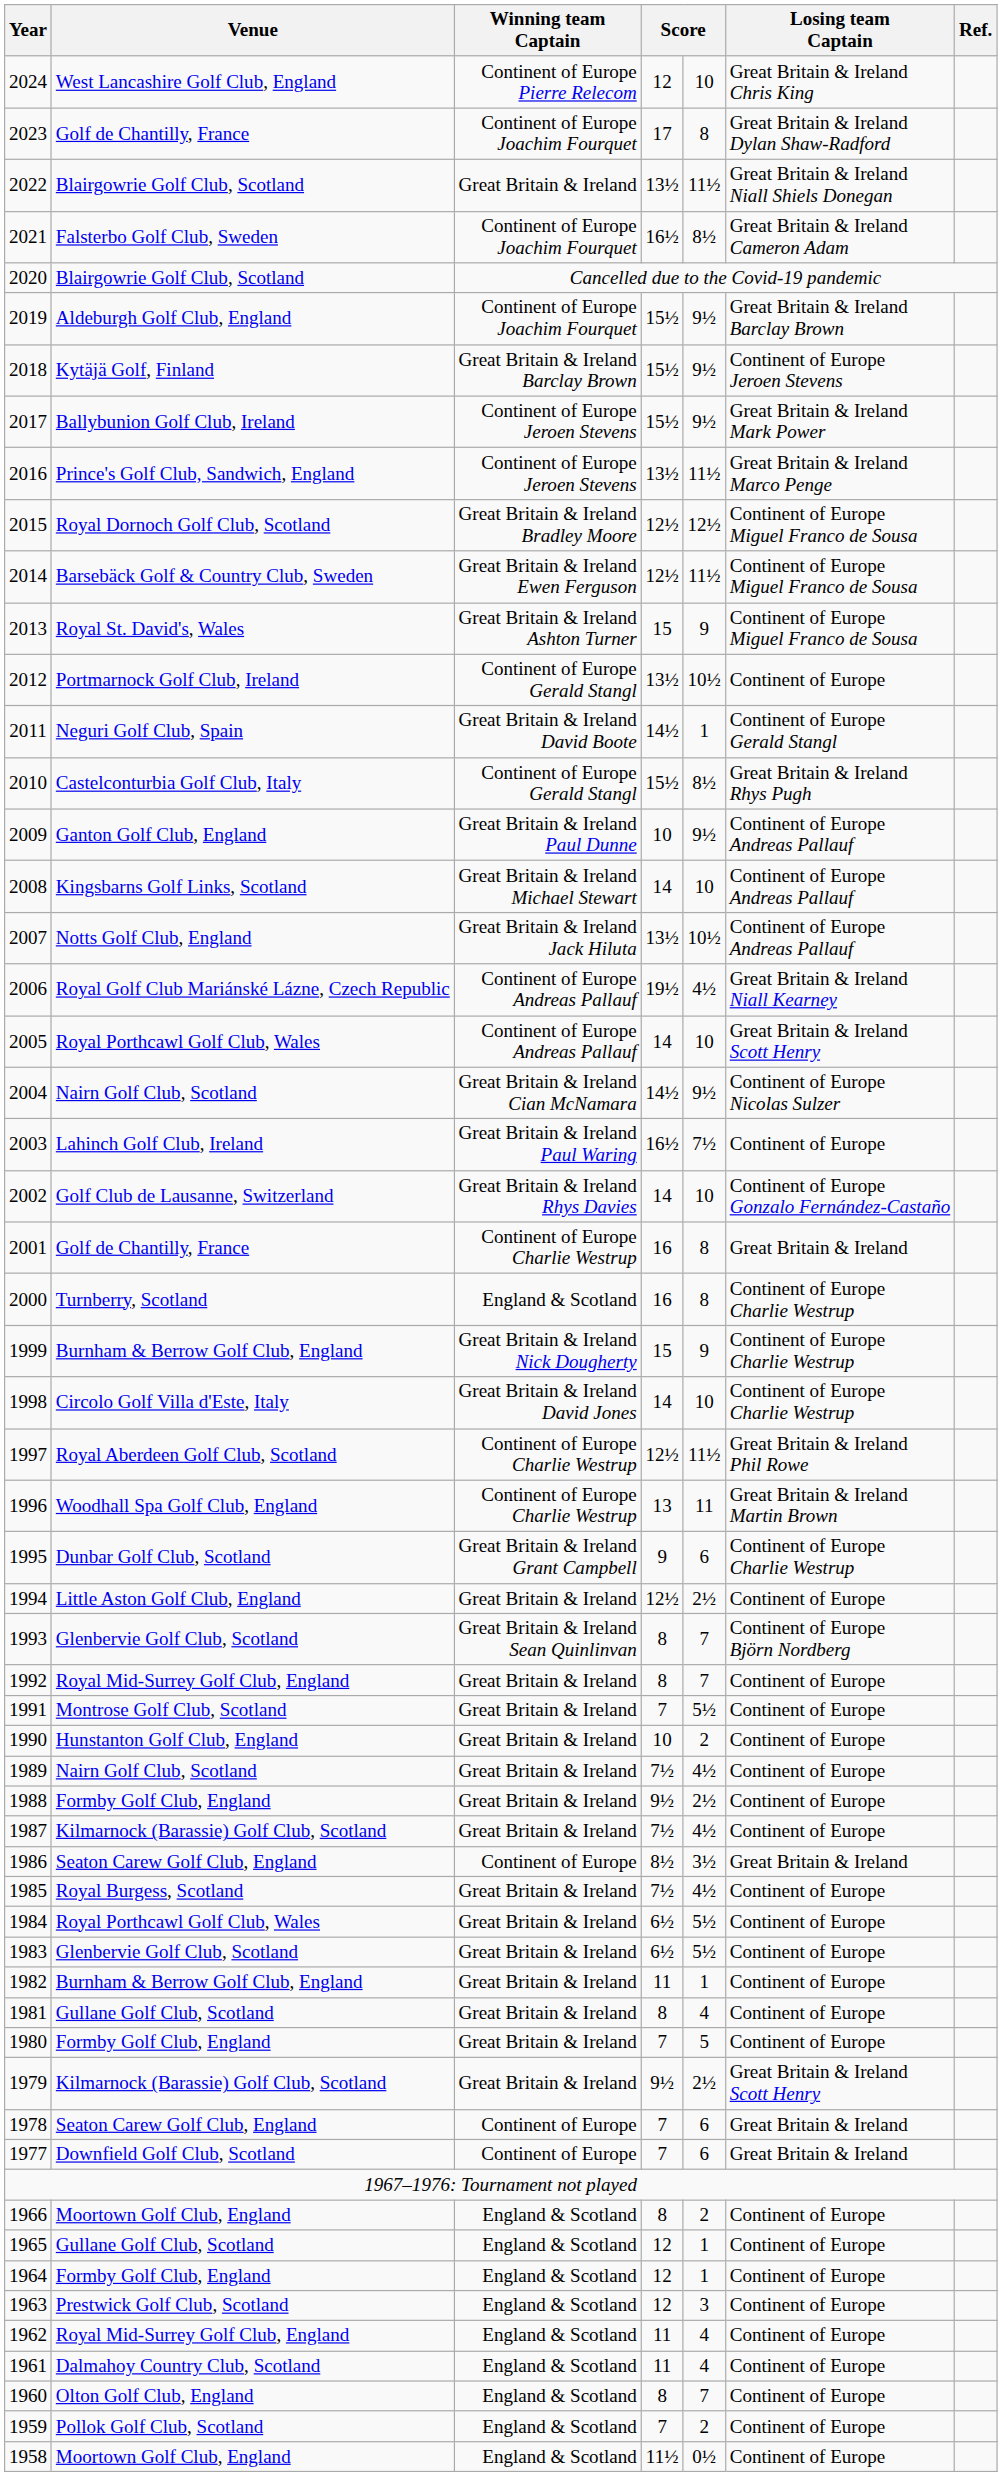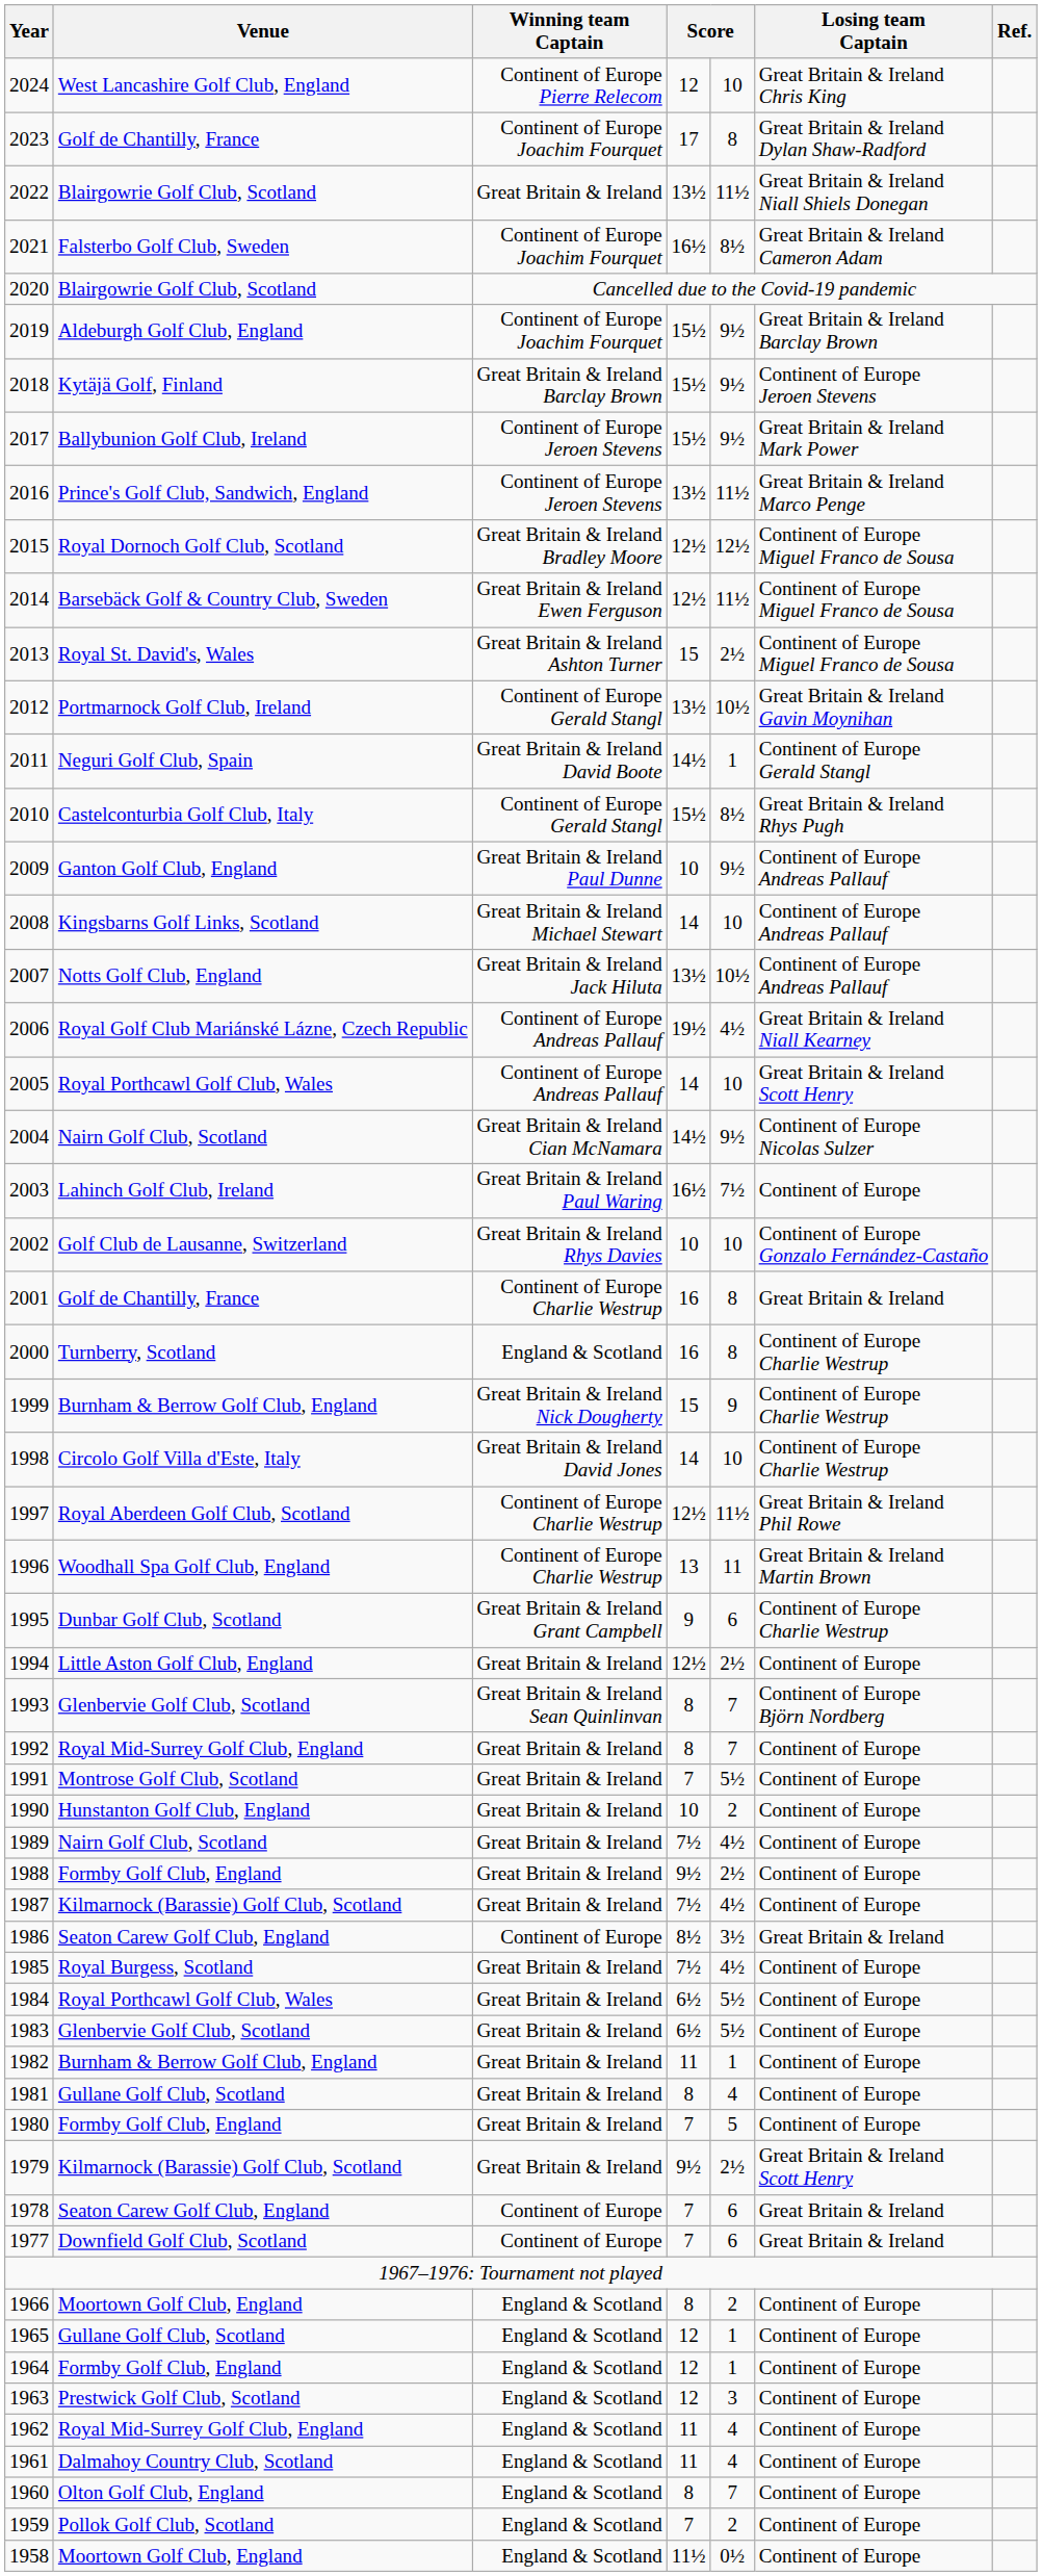2013 | column 5: 9 -> 2½
2012 | Losing team Captain: Continent of Europe -> Great Britain & Ireland Gavin Moynihan
2002 | column 4: 14 -> 10
